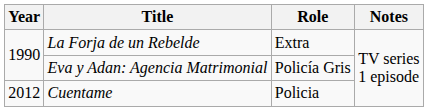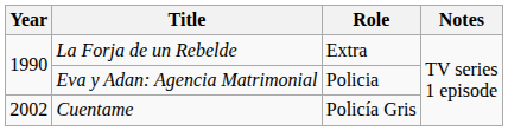Eva y Adan: Agencia Matrimonial | Role: Policía Gris -> Policia
Cuentame | Year: 2012 -> 2002
Cuentame | Role: Policia -> Policía Gris
